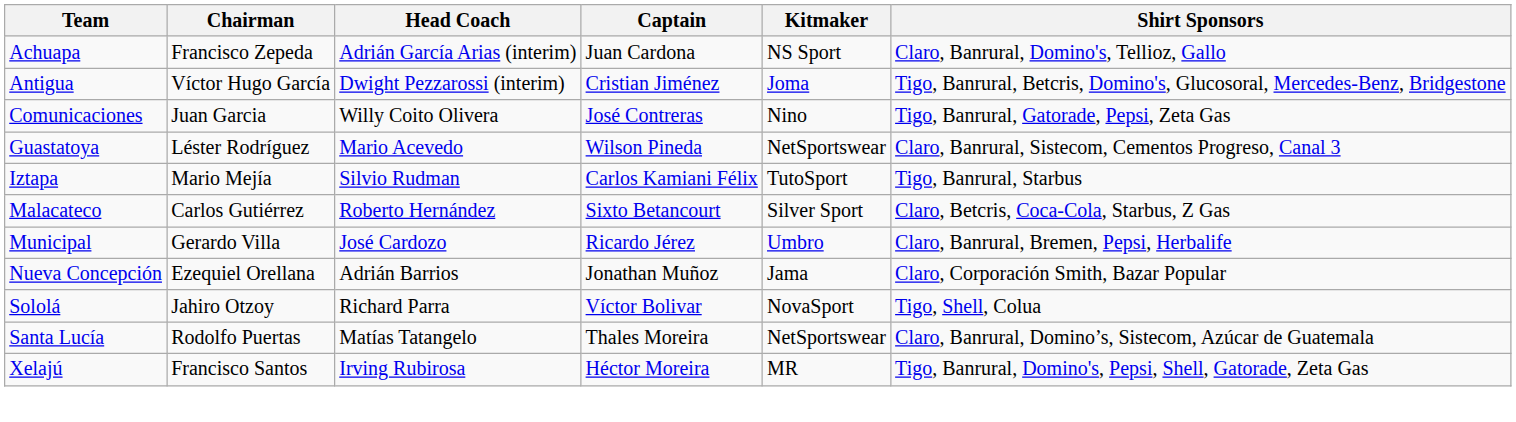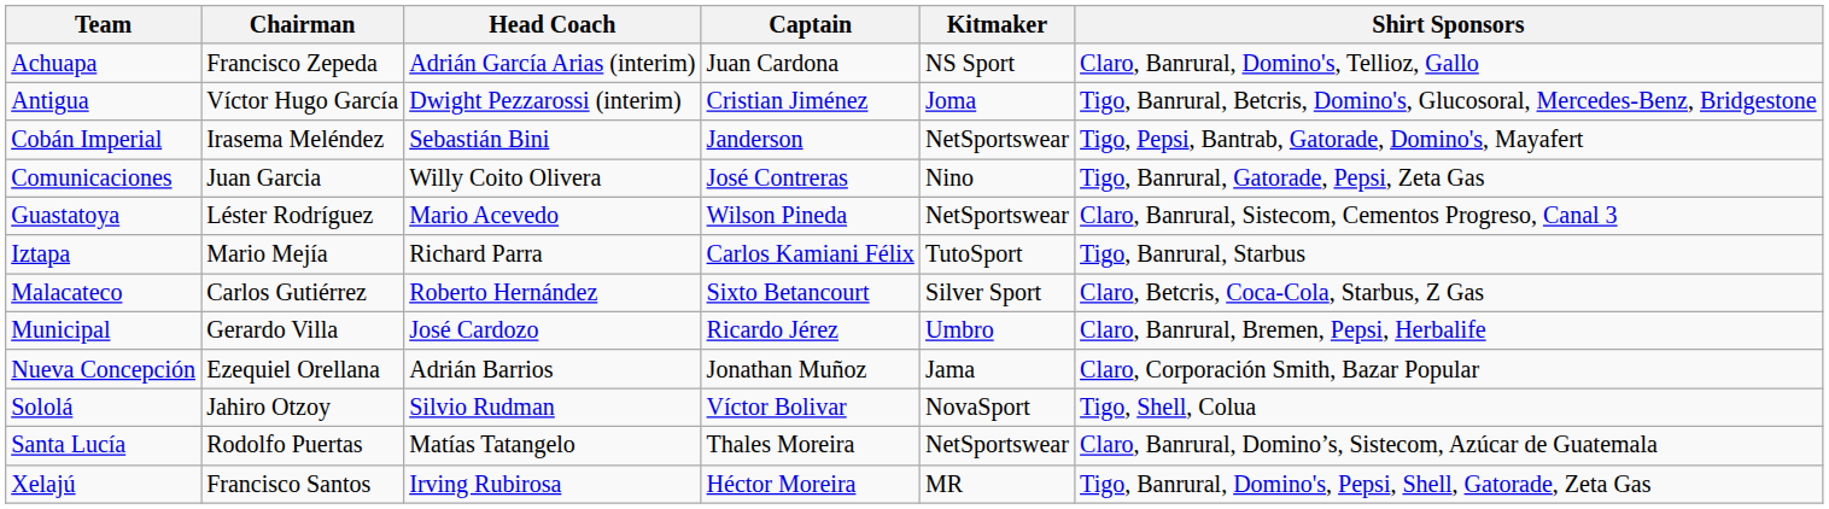+ row: Cobán Imperial | Irasema Meléndez | Sebastián Bini | Janderson | NetSportswear | Tigo, Pepsi, Bantrab, Gatorade, Domino's, Mayafert
Iztapa | Head Coach: Silvio Rudman -> Richard Parra
Sololá | Head Coach: Richard Parra -> Silvio Rudman
